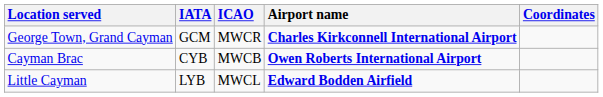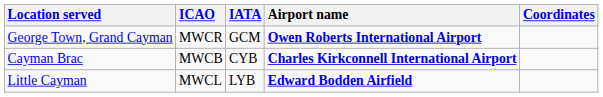columns swapped: ICAO <-> IATA
George Town, Grand Cayman | Airport name: Charles Kirkconnell International Airport -> Owen Roberts International Airport
Cayman Brac | Airport name: Owen Roberts International Airport -> Charles Kirkconnell International Airport
